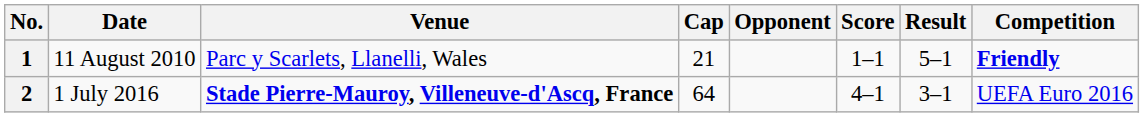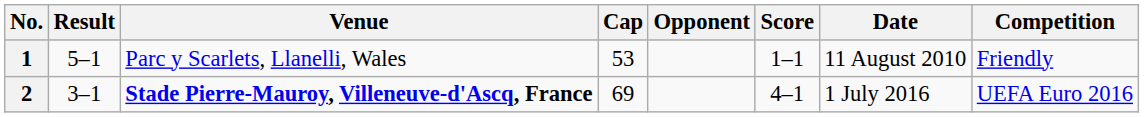columns swapped: Date <-> Result
1 | Cap: 21 -> 53
1 | Competition: bold -> normal
2 | Cap: 64 -> 69
